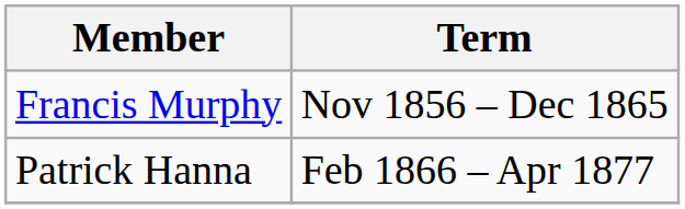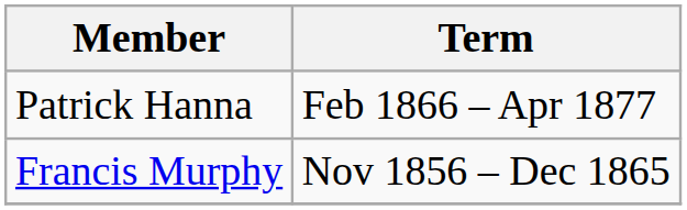rows swapped: Francis Murphy <-> Patrick Hanna
